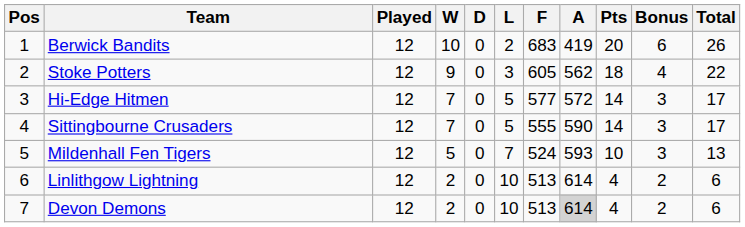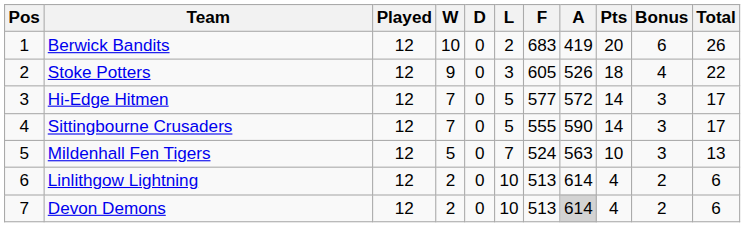Stoke Potters | A: 562 -> 526
Mildenhall Fen Tigers | A: 593 -> 563
